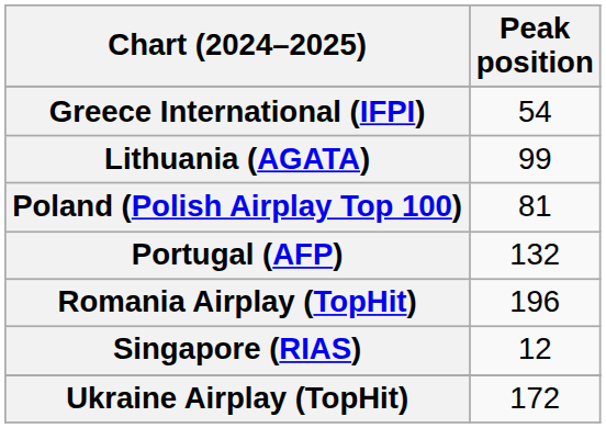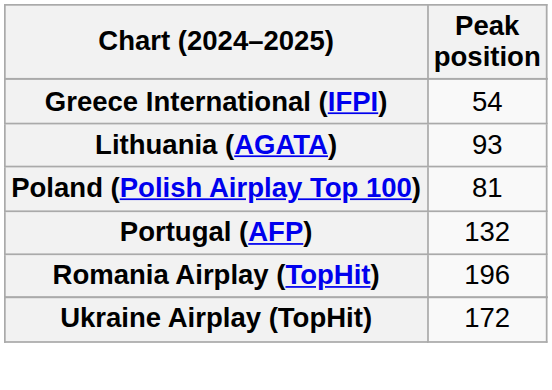Lithuania (AGATA) | Peak position: 99 -> 93
- row: Singapore (RIAS) | 12
